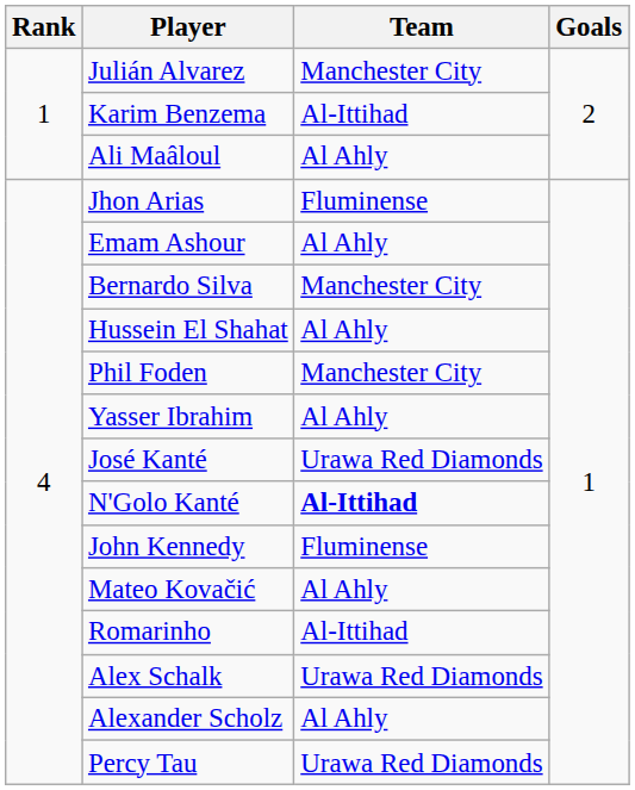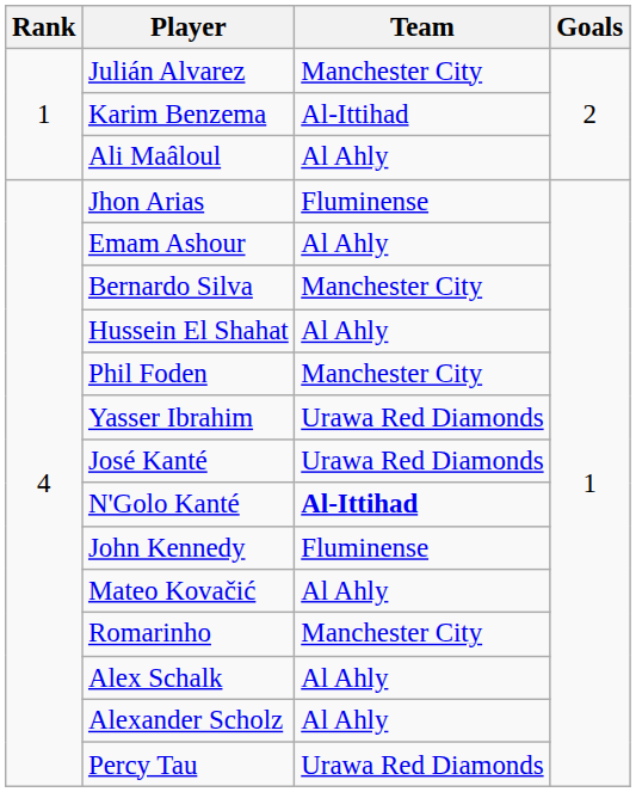Yasser Ibrahim | Team: Al Ahly -> Urawa Red Diamonds
Romarinho | Team: Al-Ittihad -> Manchester City
Alex Schalk | Team: Urawa Red Diamonds -> Al Ahly
